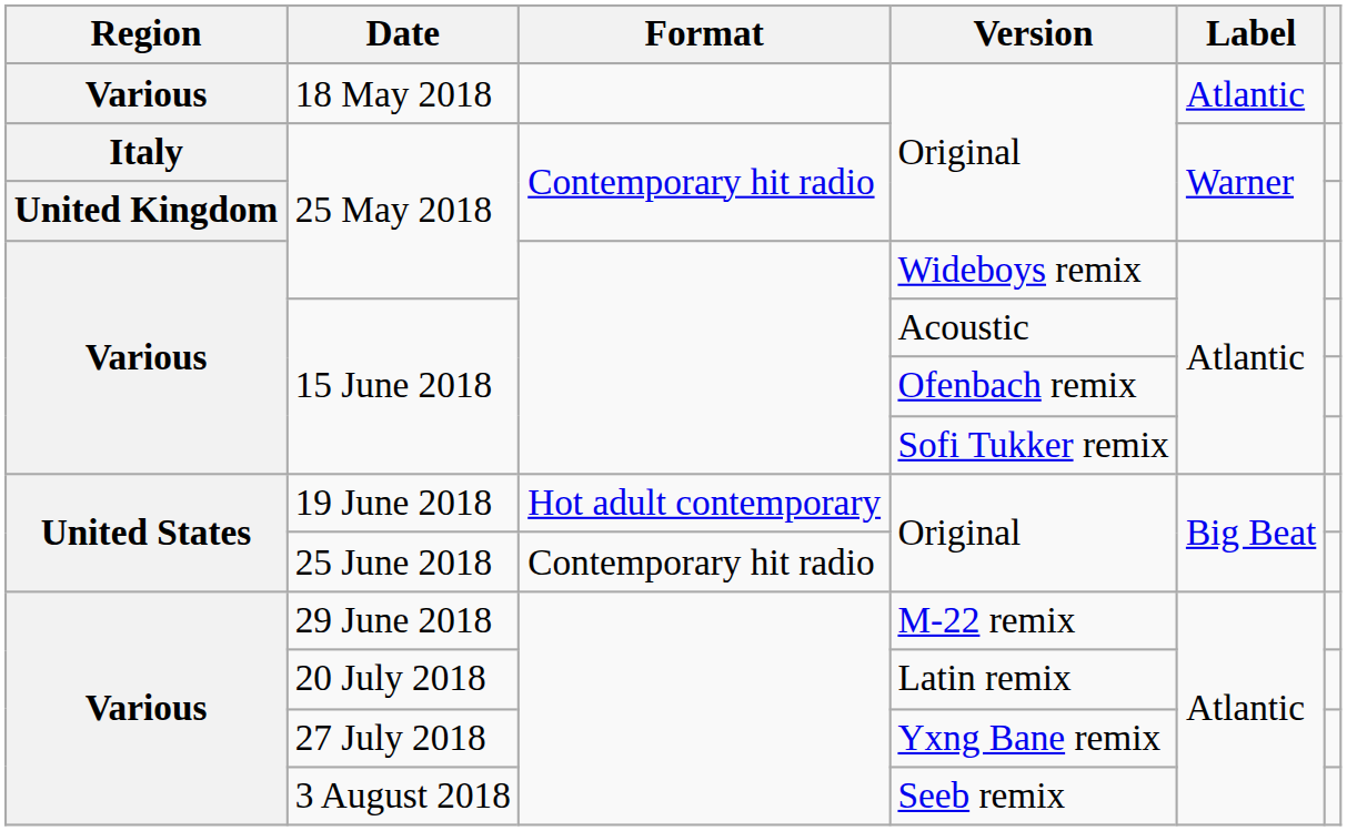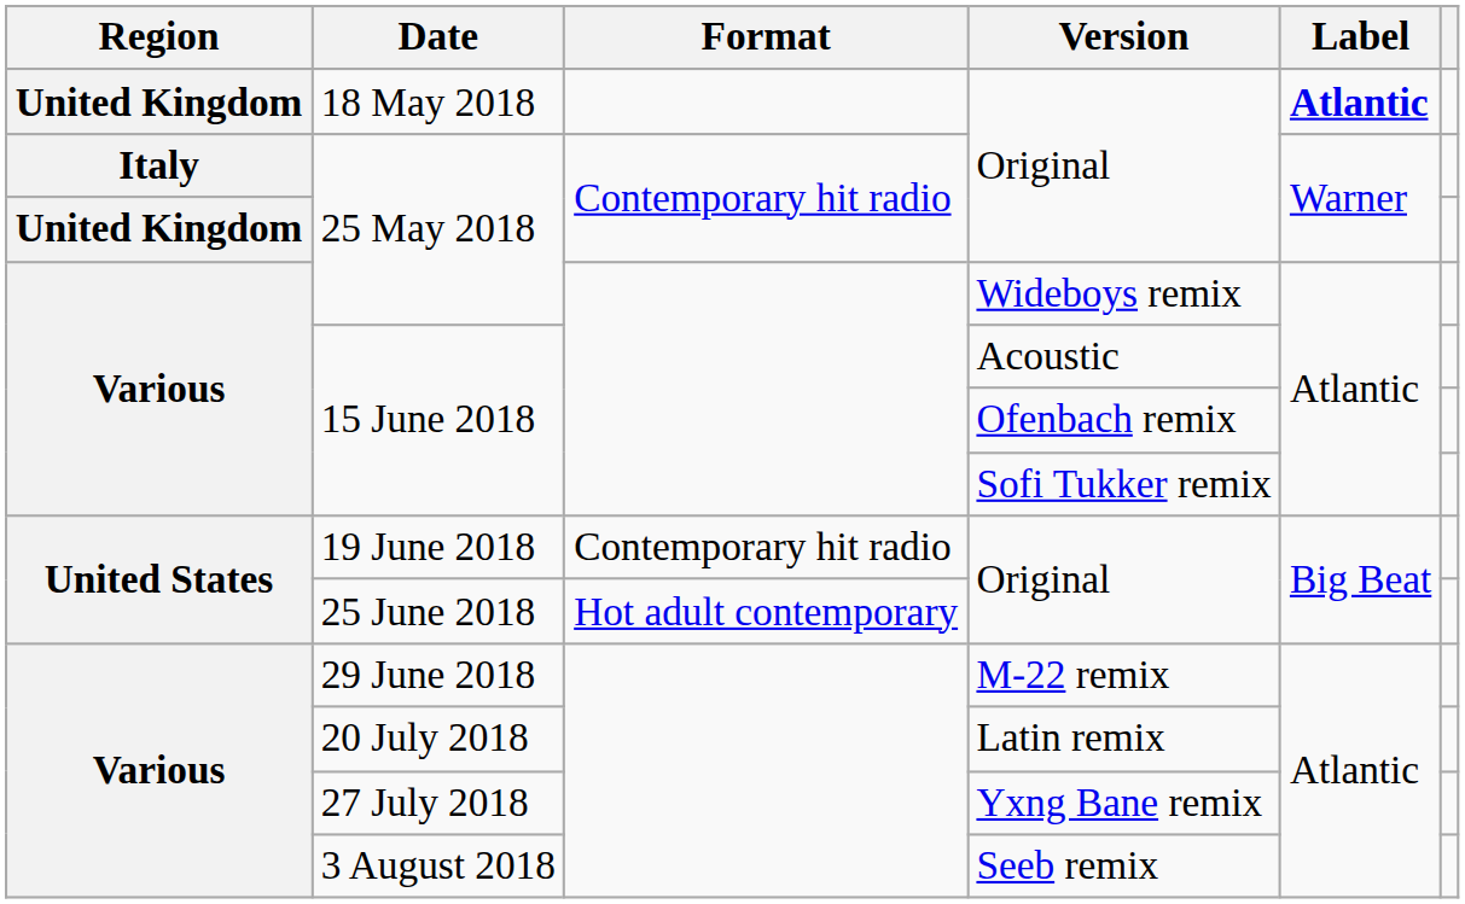18 May 2018 | Region: Various -> United Kingdom
18 May 2018 | Label: normal -> bold
19 June 2018 | Format: Hot adult contemporary -> Contemporary hit radio
25 June 2018 | Format: Contemporary hit radio -> Hot adult contemporary
